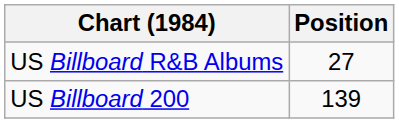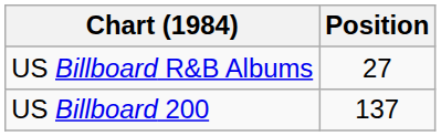US Billboard 200 | Position: 139 -> 137
